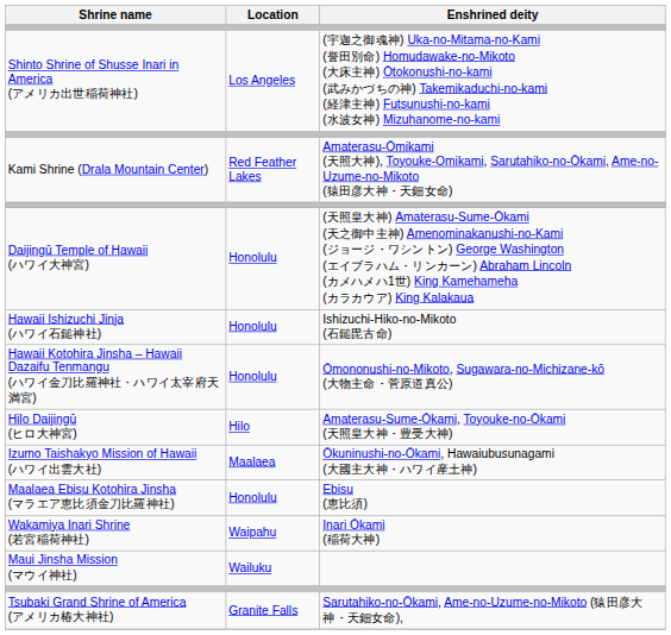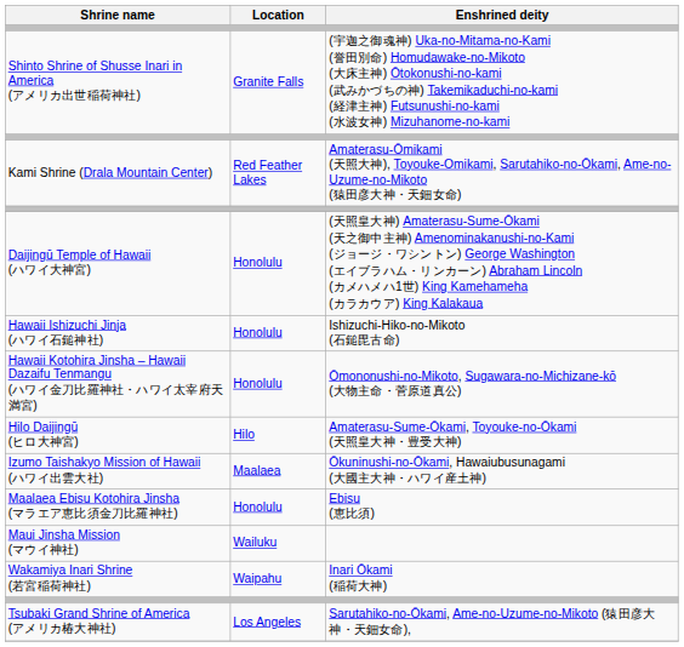Shinto Shrine of Shusse Inari in America (アメリカ出世稲荷神社) | Location: Los Angeles -> Granite Falls
rows swapped: Maui Jinsha Mission (マウイ神社) <-> Wakamiya Inari Shrine (若宮稲荷神社)
Tsubaki Grand Shrine of America (アメリカ椿大神社) | Location: Granite Falls -> Los Angeles
